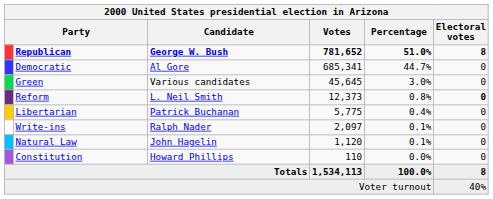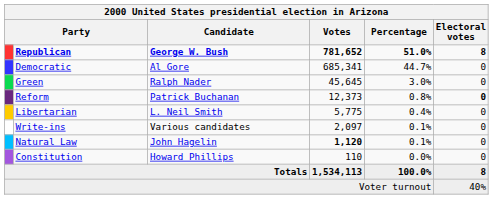Green | Candidate: Various candidates -> Ralph Nader
Reform | Candidate: L. Neil Smith -> Patrick Buchanan
Libertarian | Candidate: Patrick Buchanan -> L. Neil Smith
Write-ins | Candidate: Ralph Nader -> Various candidates
Natural Law | Votes: normal -> bold
